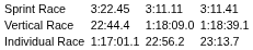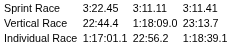Vertical Race | column 7: 1:18:39.1 -> 23:13.7
Individual Race | column 7: 23:13.7 -> 1:18:39.1
